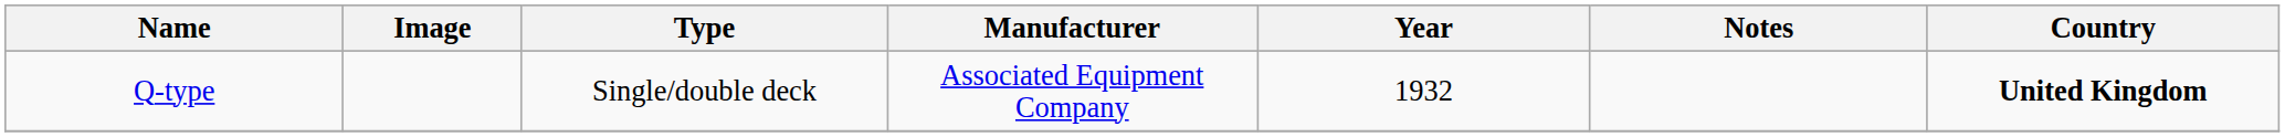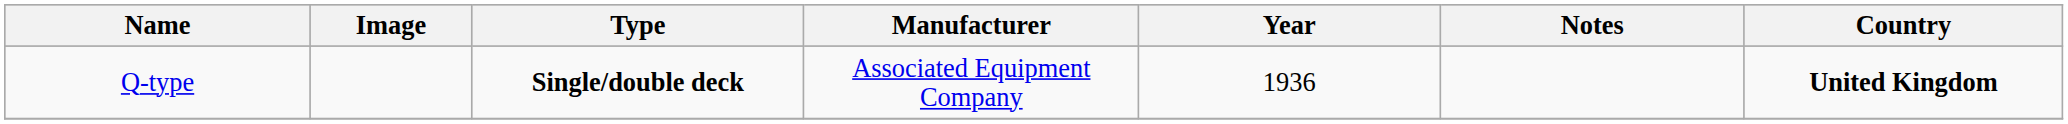Q-type | Type: normal -> bold
Q-type | Year: 1932 -> 1936
